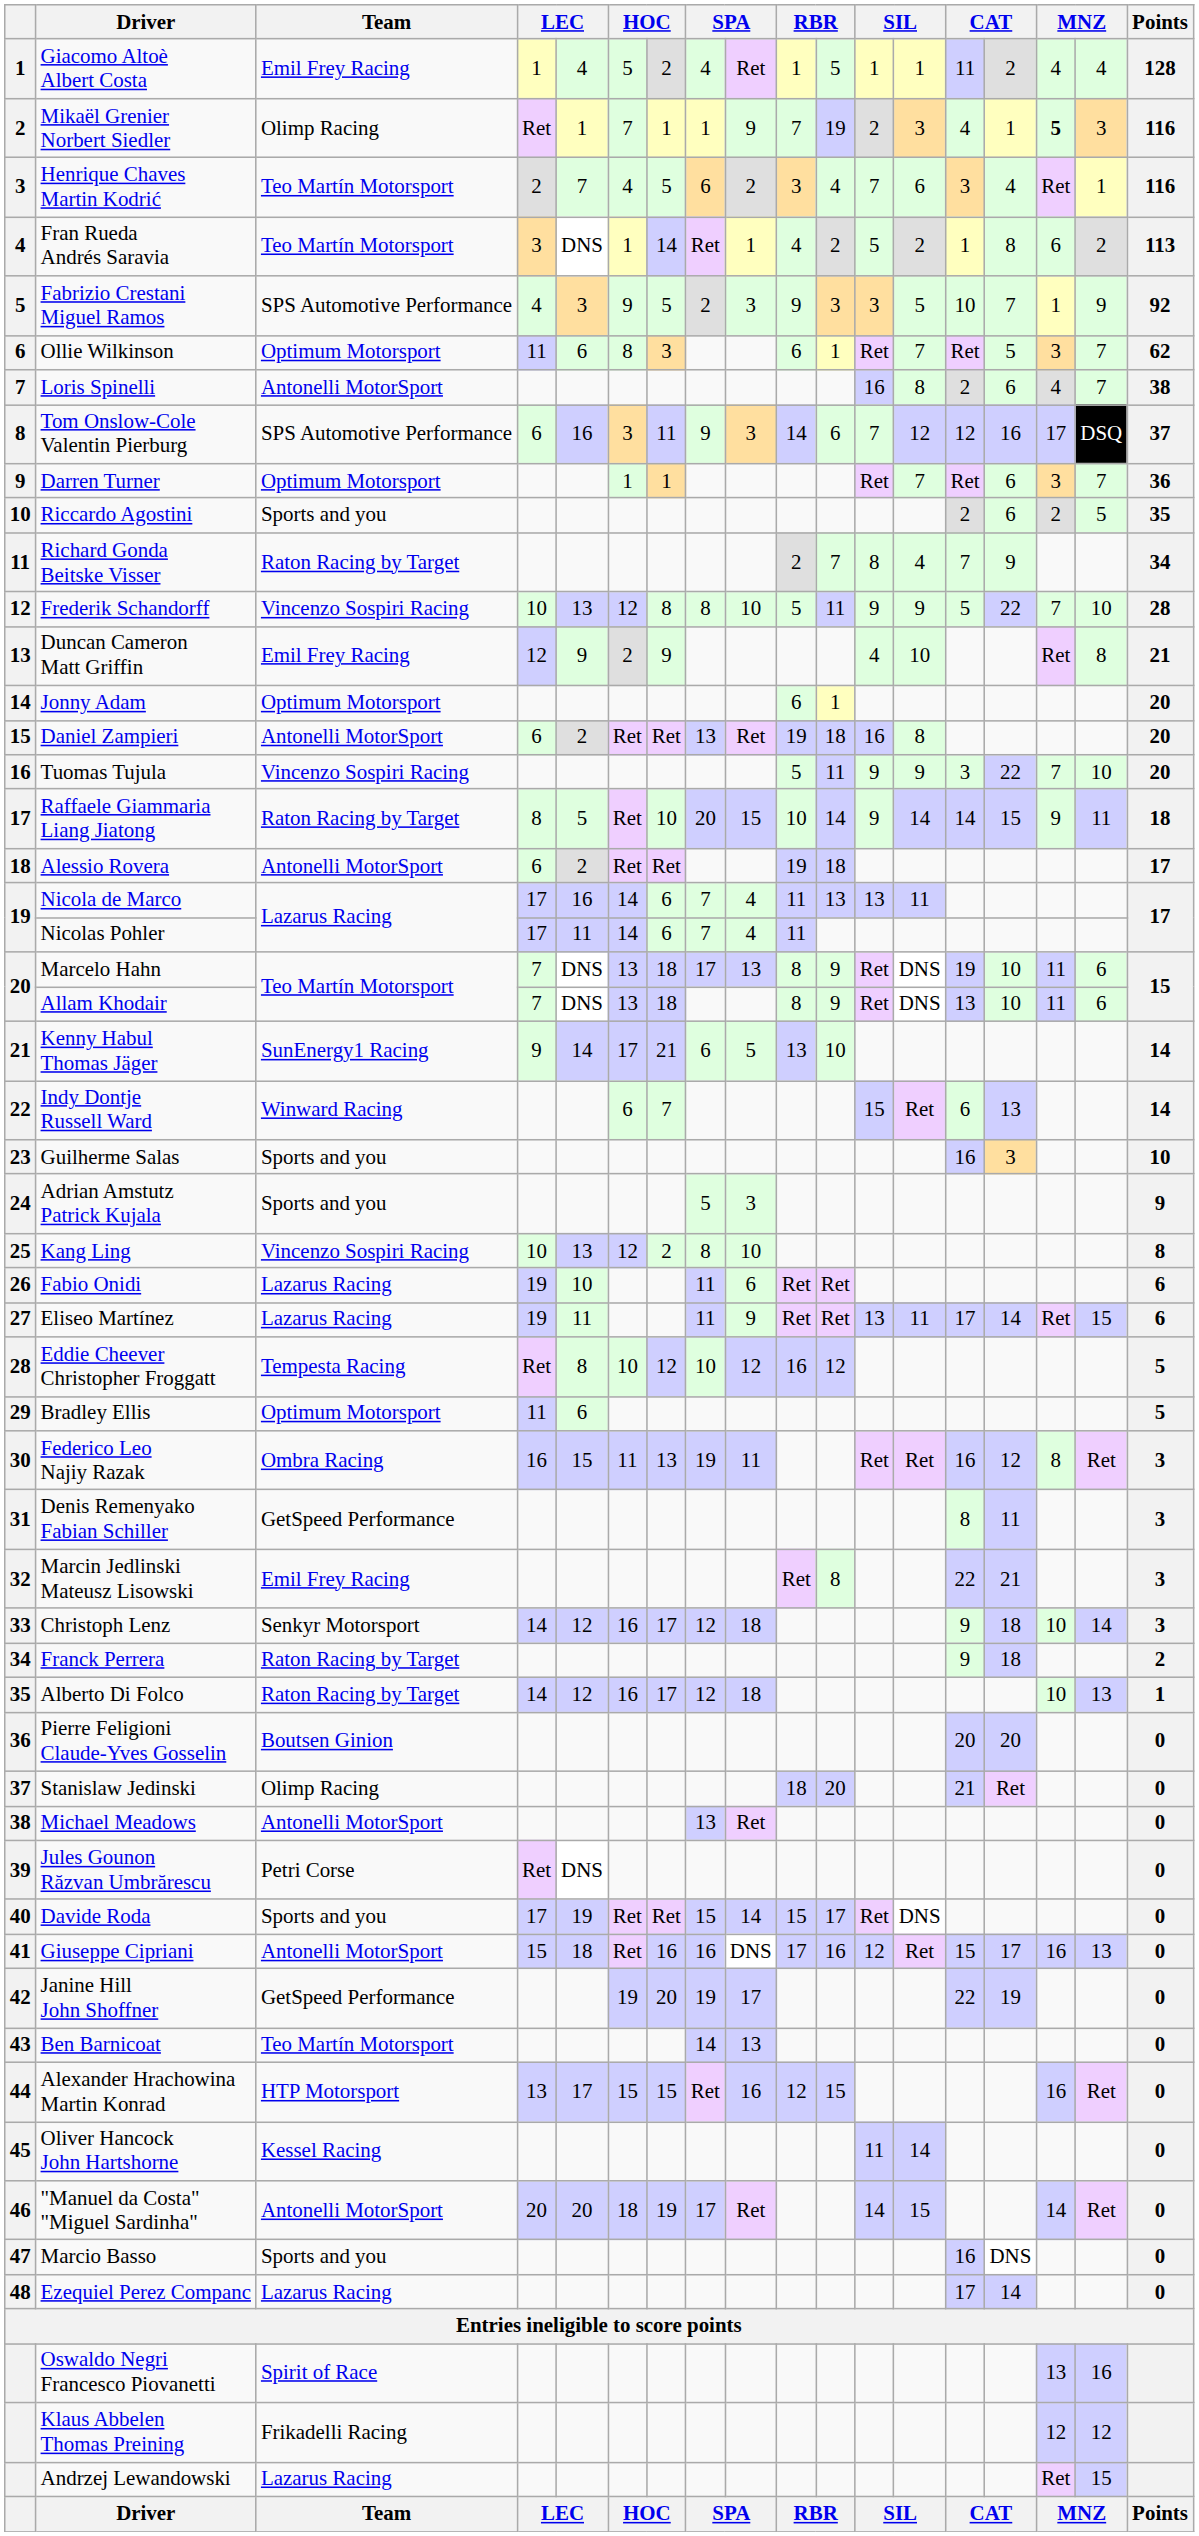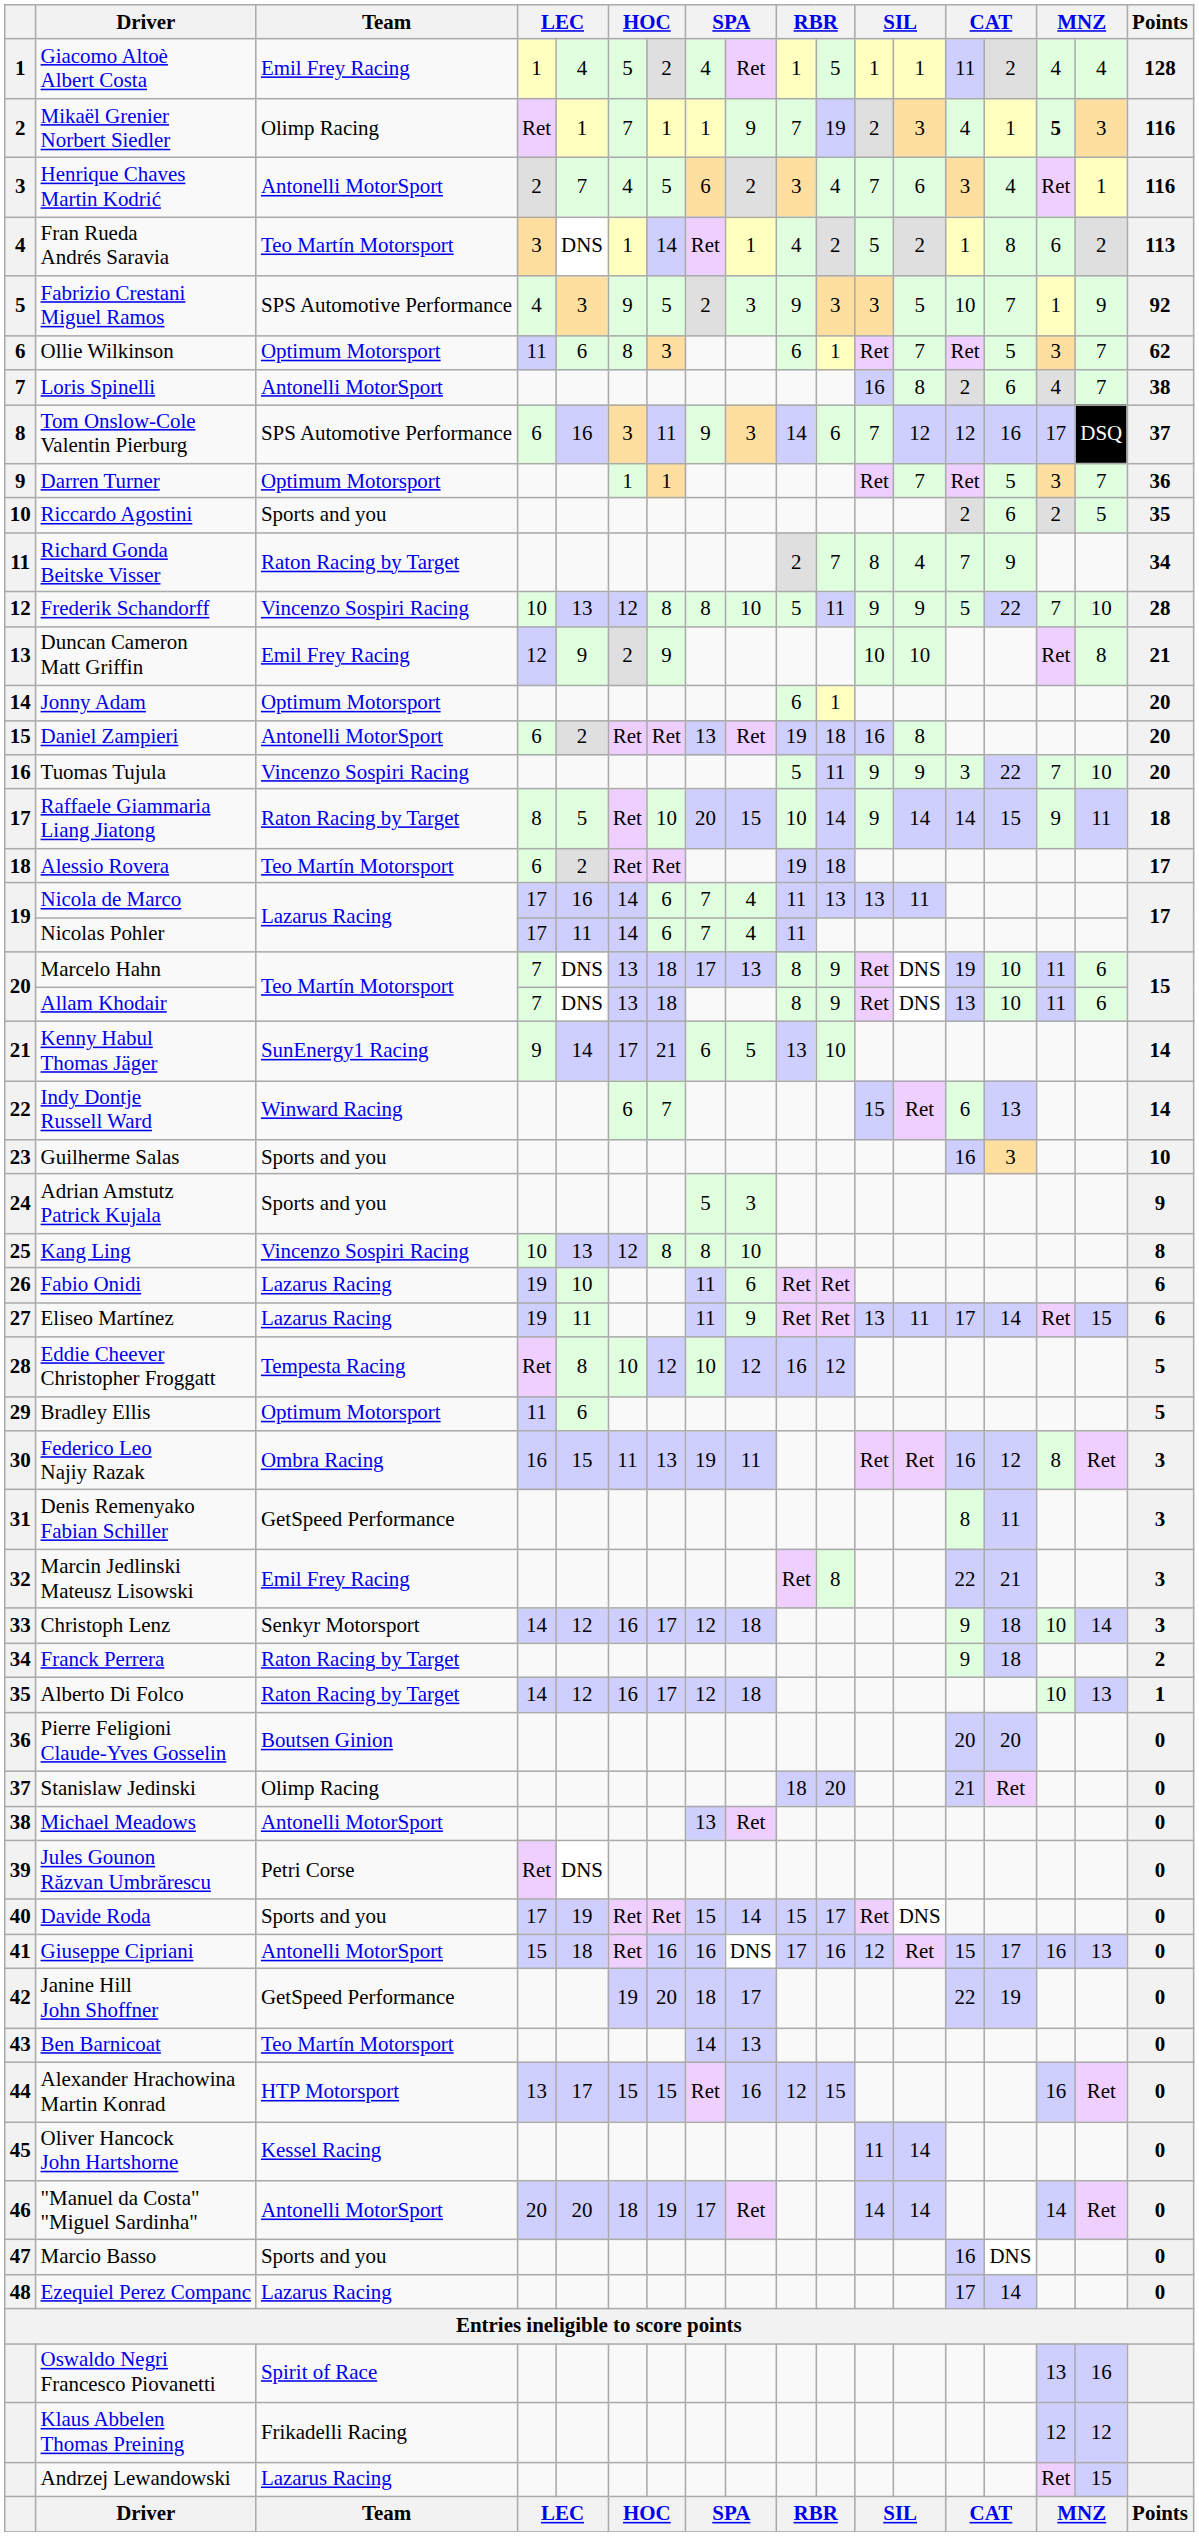Henrique Chaves Martin Kodrić | Team: Teo Martín Motorsport -> Antonelli MotorSport
Darren Turner | column 15: 6 -> 5
Duncan Cameron Matt Griffin | column 12: 4 -> 10
Alessio Rovera | Team: Antonelli MotorSport -> Teo Martín Motorsport
Kang Ling | column 7: 2 -> 8
Janine Hill John Shoffner | column 8: 19 -> 18
"Manuel da Costa" "Miguel Sardinha" | column 13: 15 -> 14
